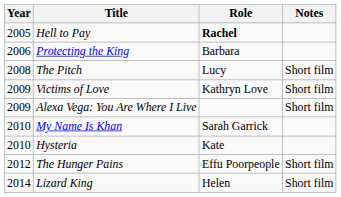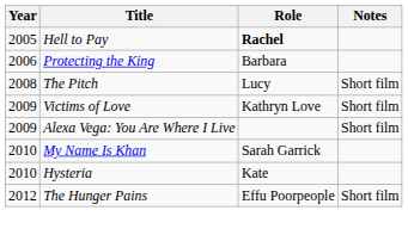- row: 2014 | Lizard King | Helen | Short film
